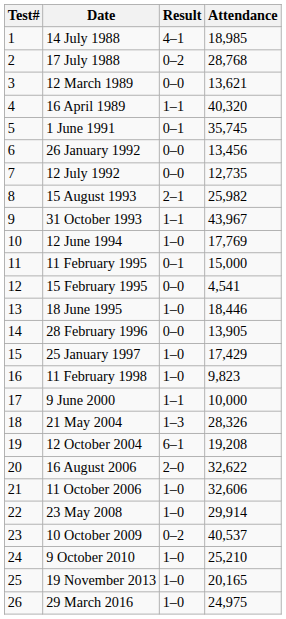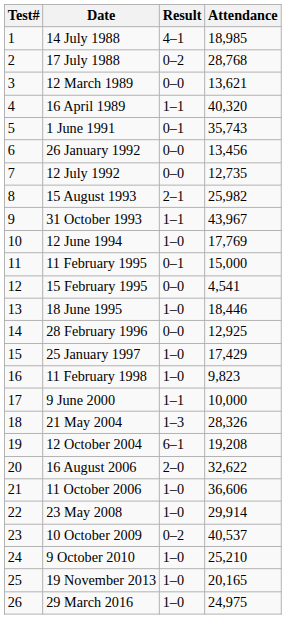1 June 1991 | Attendance: 35,745 -> 35,743
28 February 1996 | Attendance: 13,905 -> 12,925
11 October 2006 | Attendance: 32,606 -> 36,606
